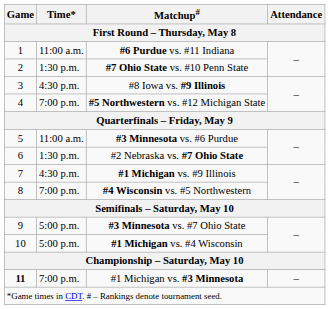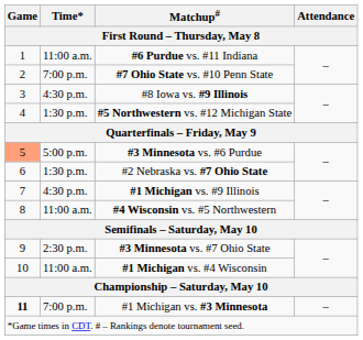#7 Ohio State vs. #10 Penn State | Time*: 1:30 p.m. -> 7:00 p.m.
#5 Northwestern vs. #12 Michigan State | Time*: 7:00 p.m. -> 1:30 p.m.
#3 Minnesota vs. #6 Purdue | Game: no background -> lightsalmon background
#3 Minnesota vs. #6 Purdue | Time*: 11:00 a.m. -> 5:00 p.m.
#4 Wisconsin vs. #5 Northwestern | Time*: 7:00 p.m. -> 11:00 a.m.
#3 Minnesota vs. #7 Ohio State | Time*: 5:00 p.m. -> 2:30 p.m.
#1 Michigan vs. #4 Wisconsin | Time*: 5:00 p.m. -> 11:00 a.m.
